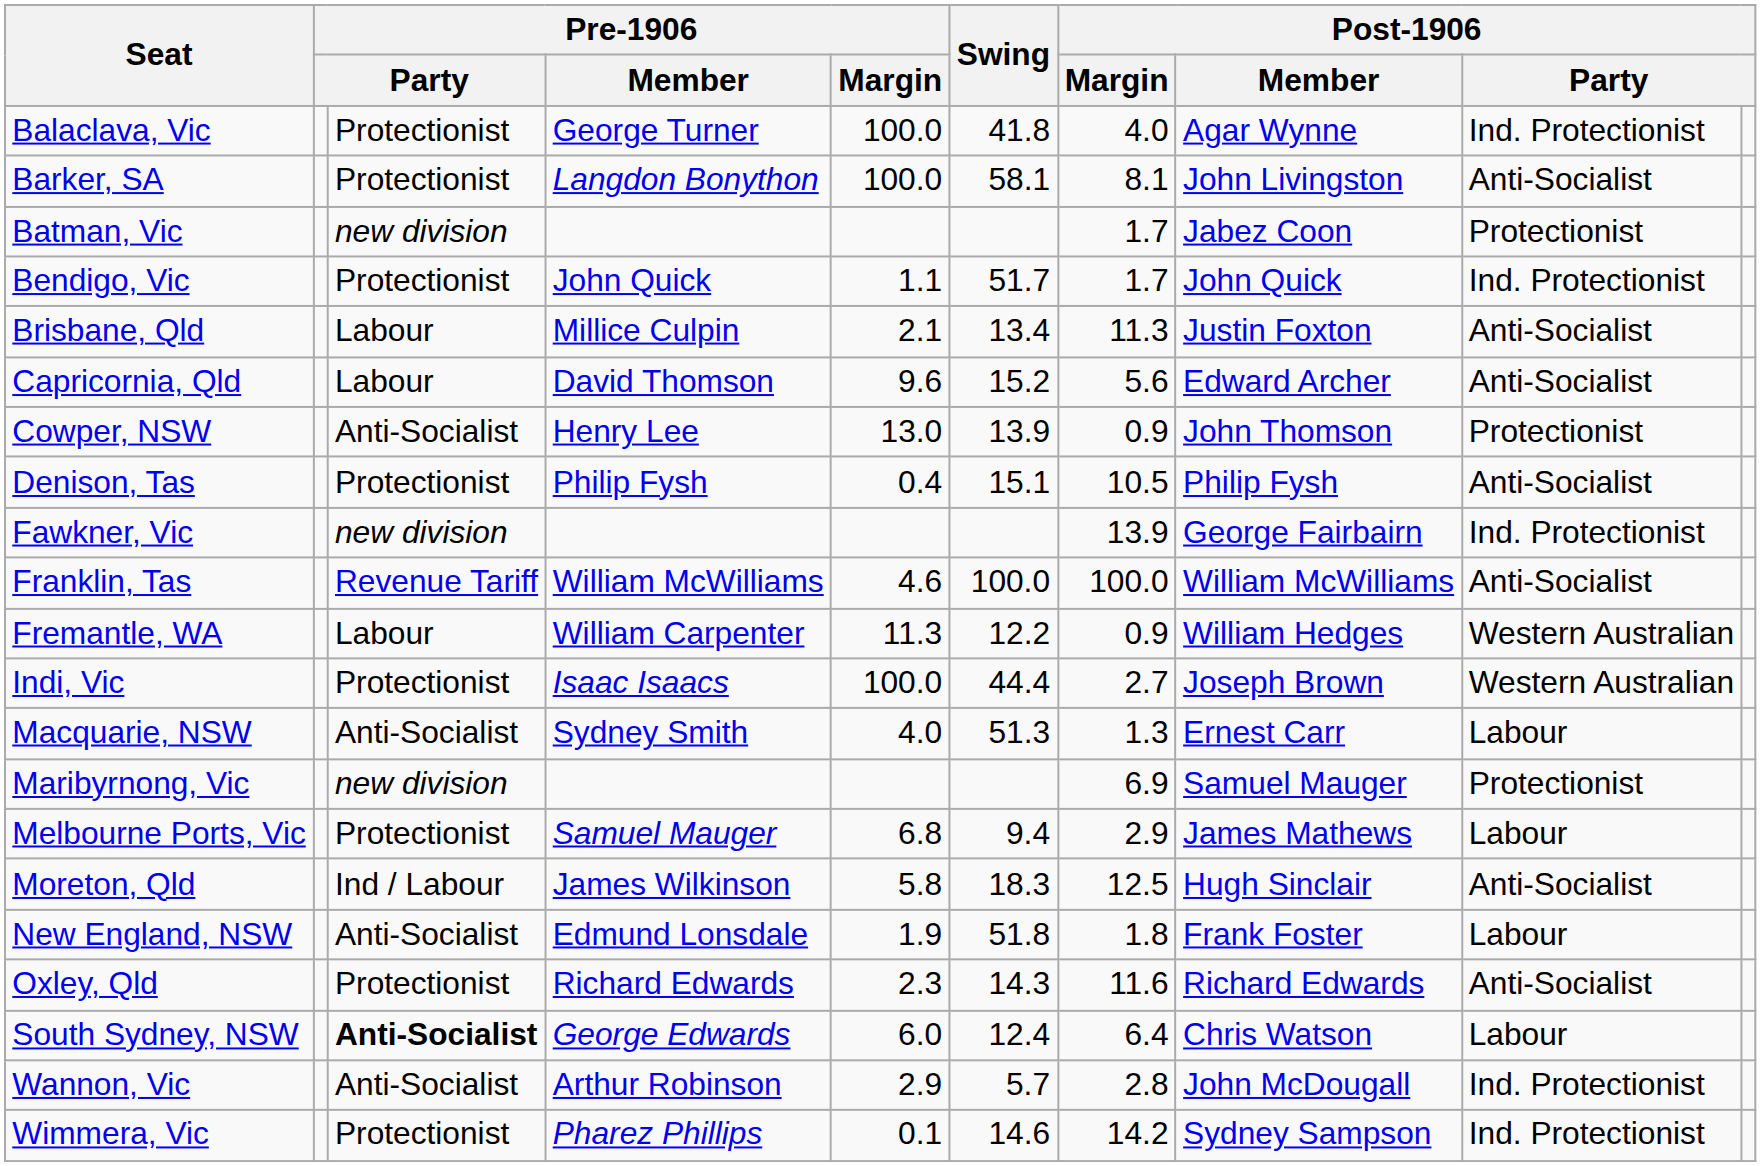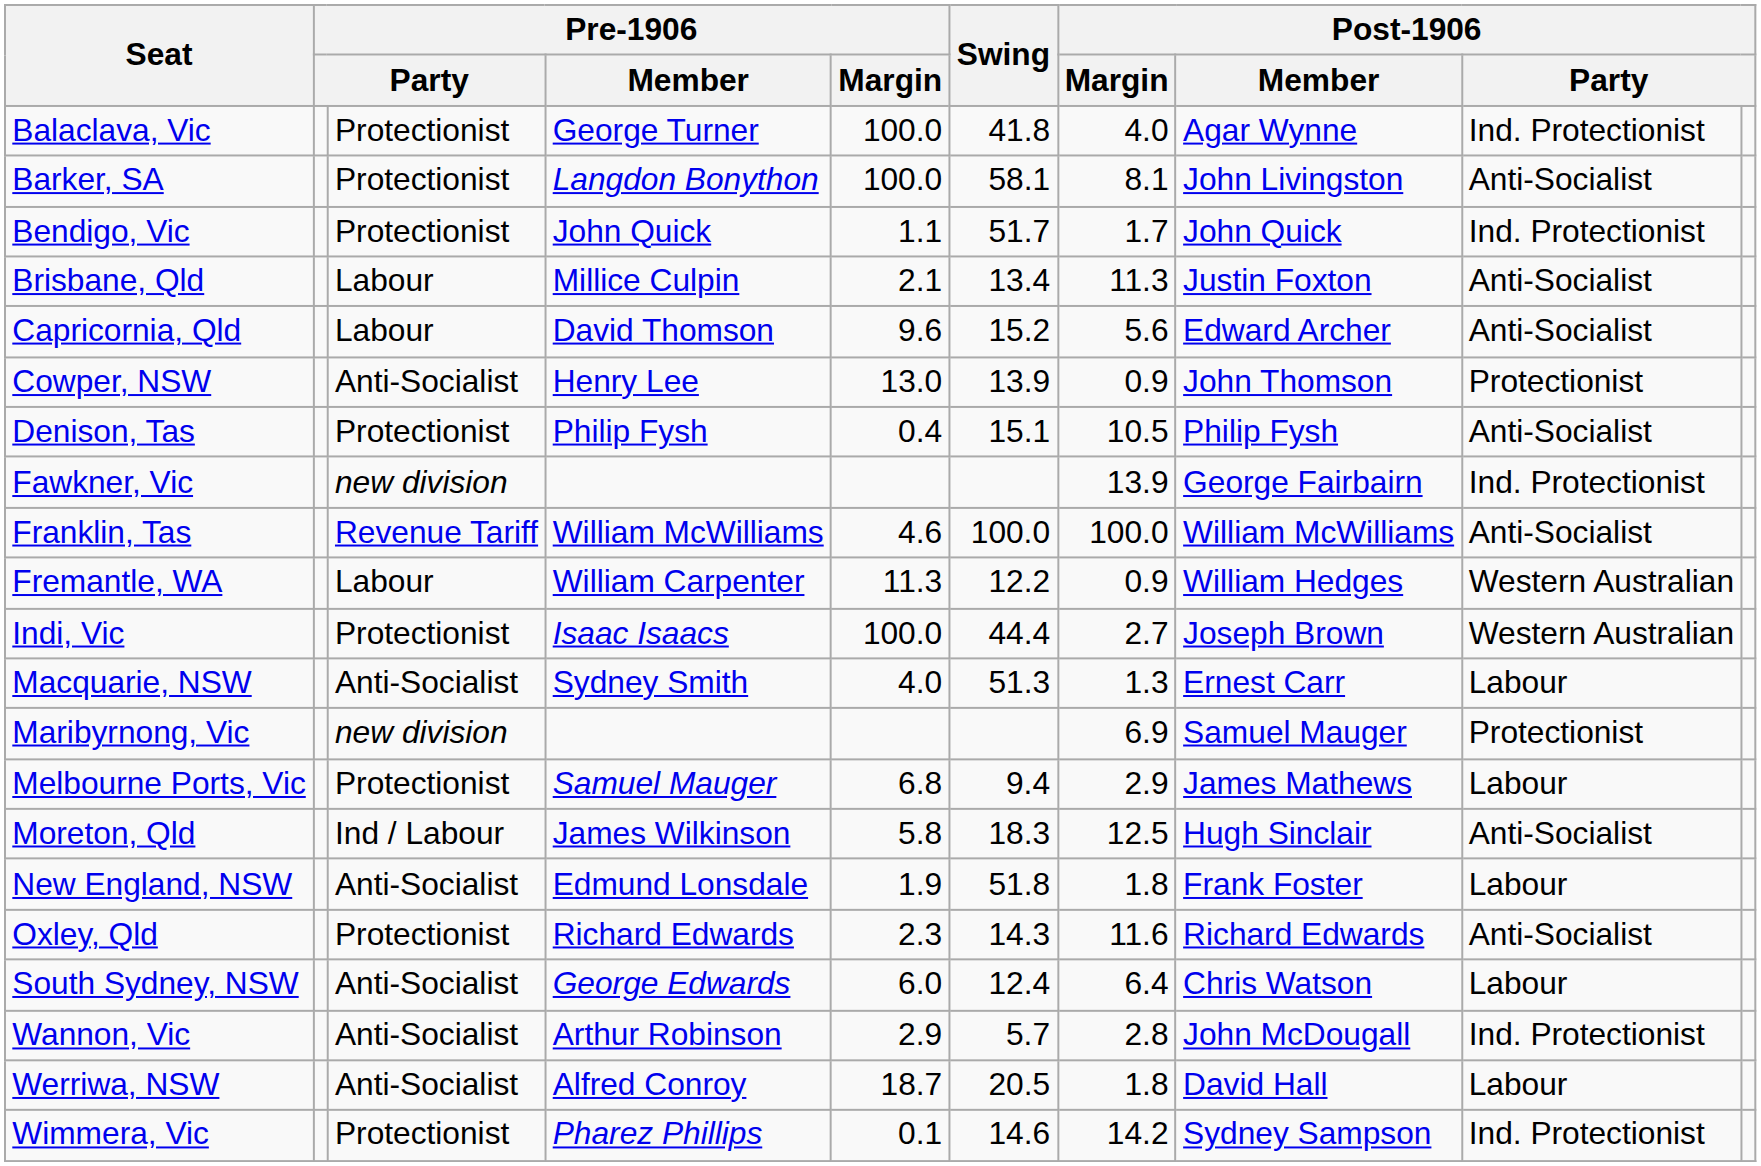- row: Batman, Vic | new division | 1.7 | Jabez Coon | Protectionist
South Sydney, NSW | column 3: bold -> normal
+ row: Werriwa, NSW | Anti-Socialist | Alfred Conroy | 18.7 | 20.5 | 1.8 | David Hall | Labour
